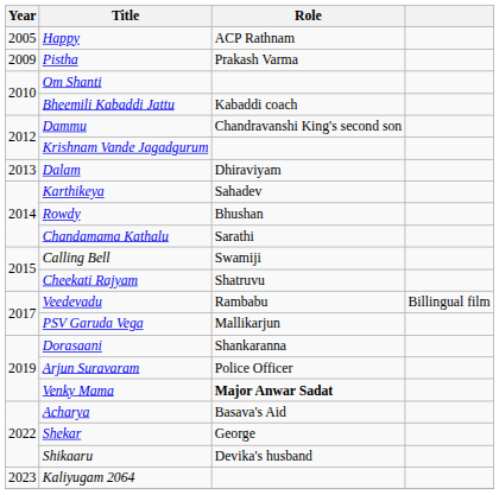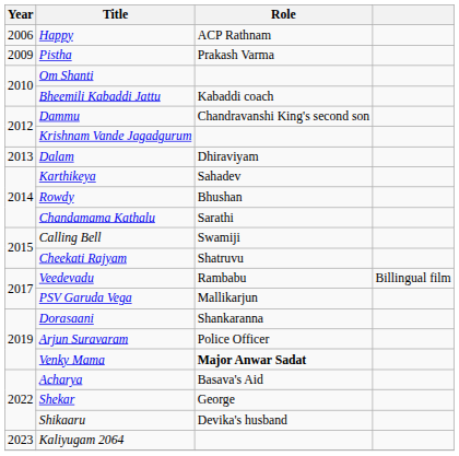Happy | Year: 2005 -> 2006
